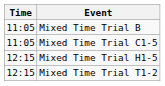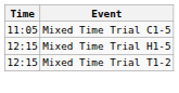- row: 11:05 | Mixed Time Trial B
